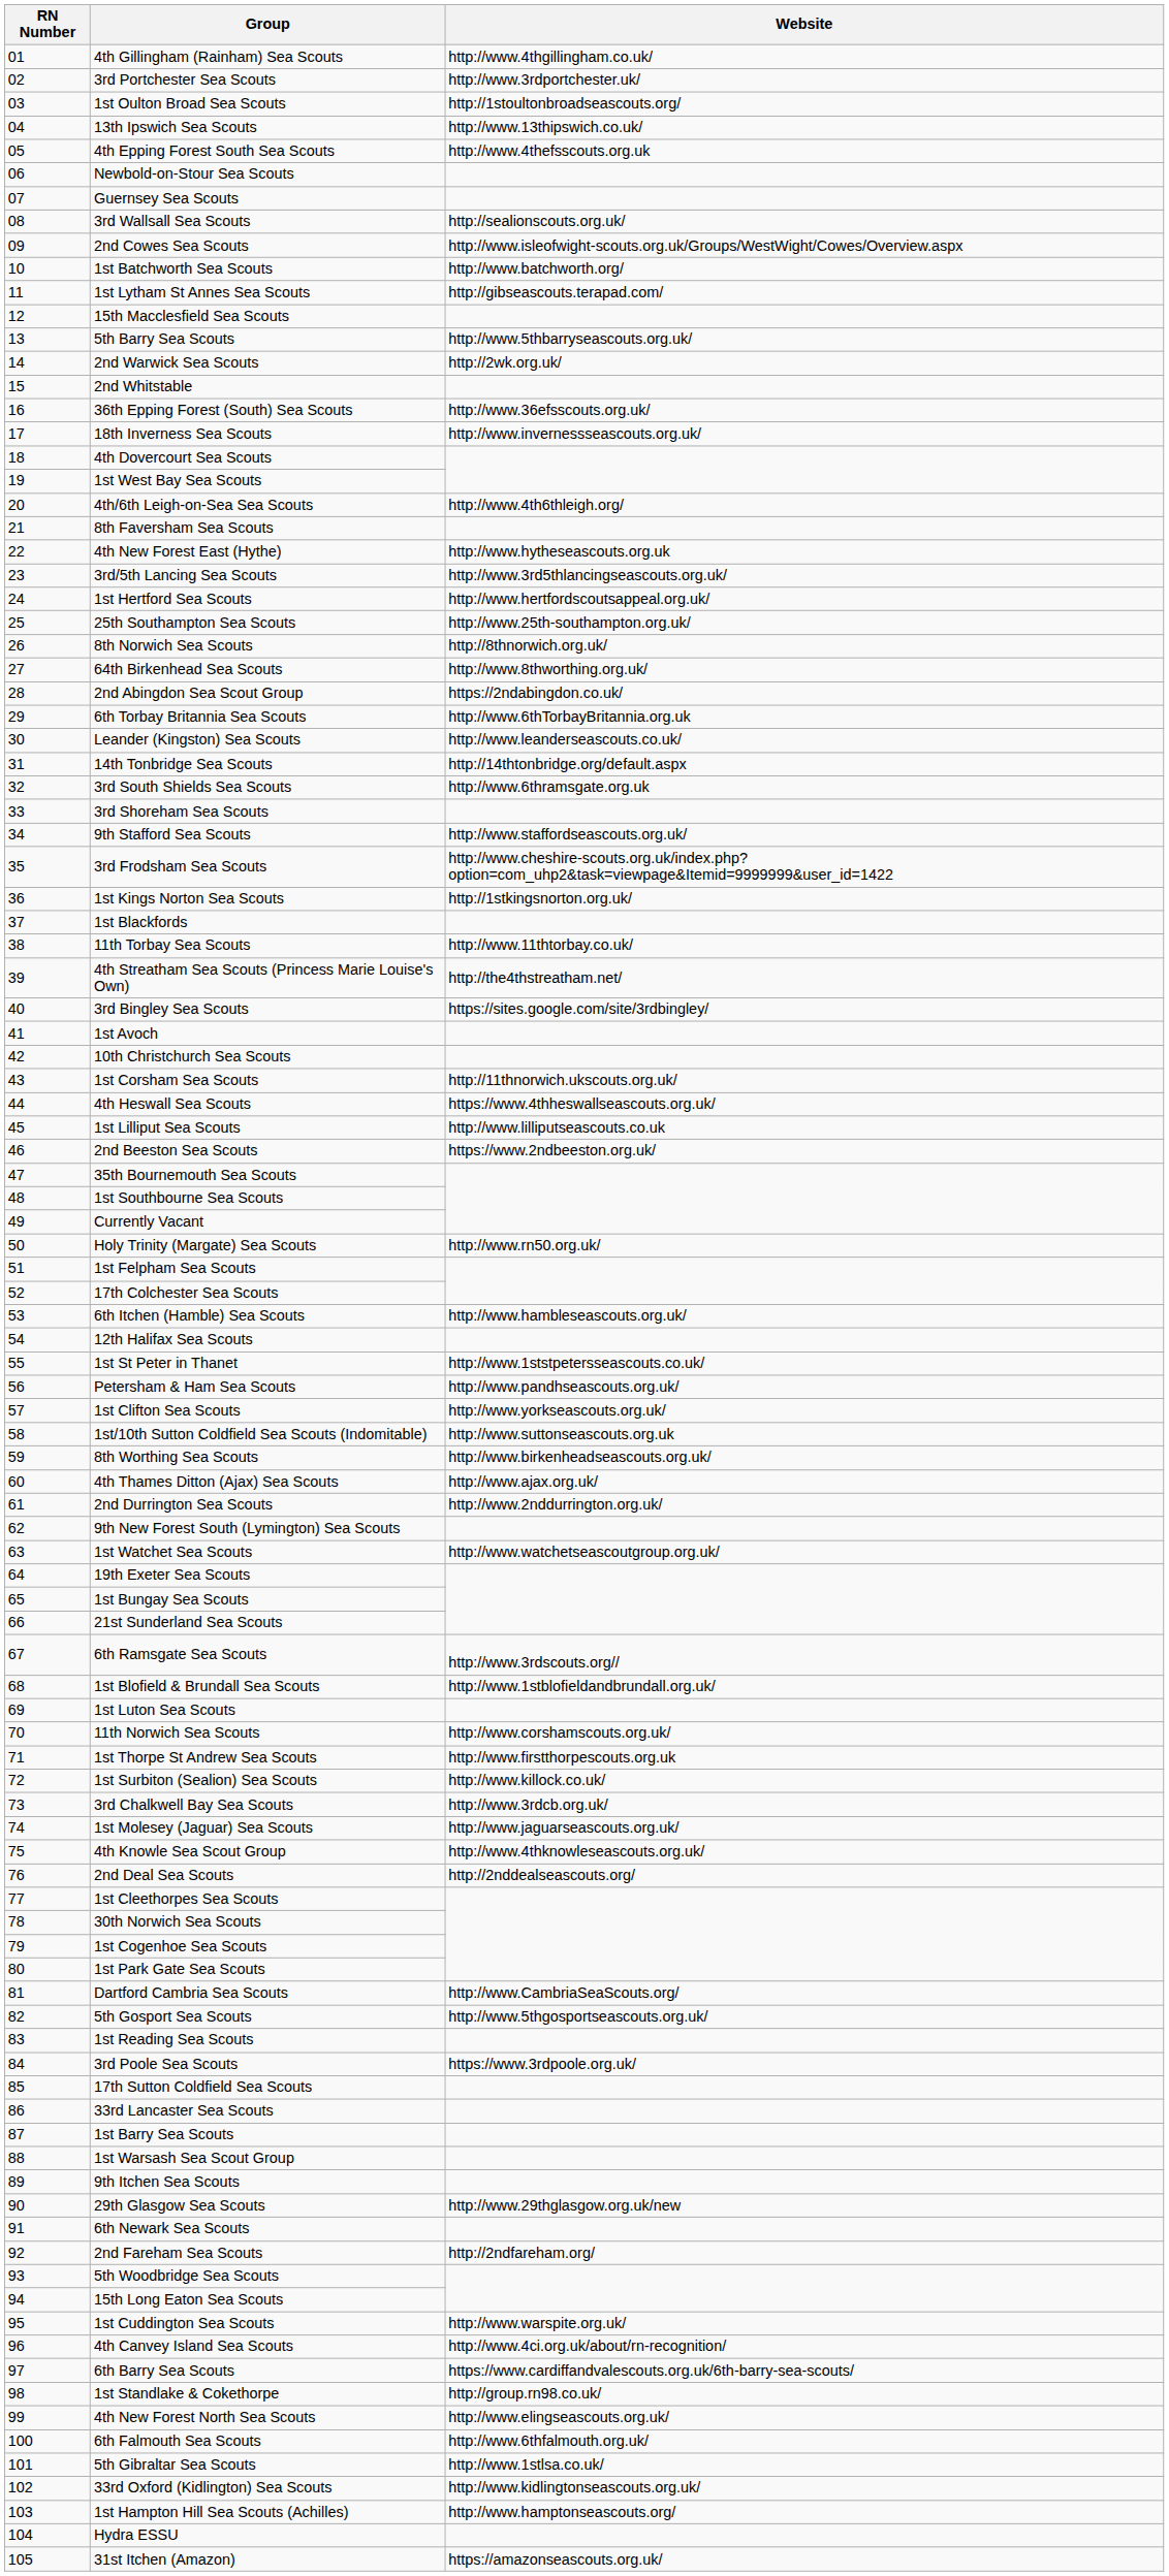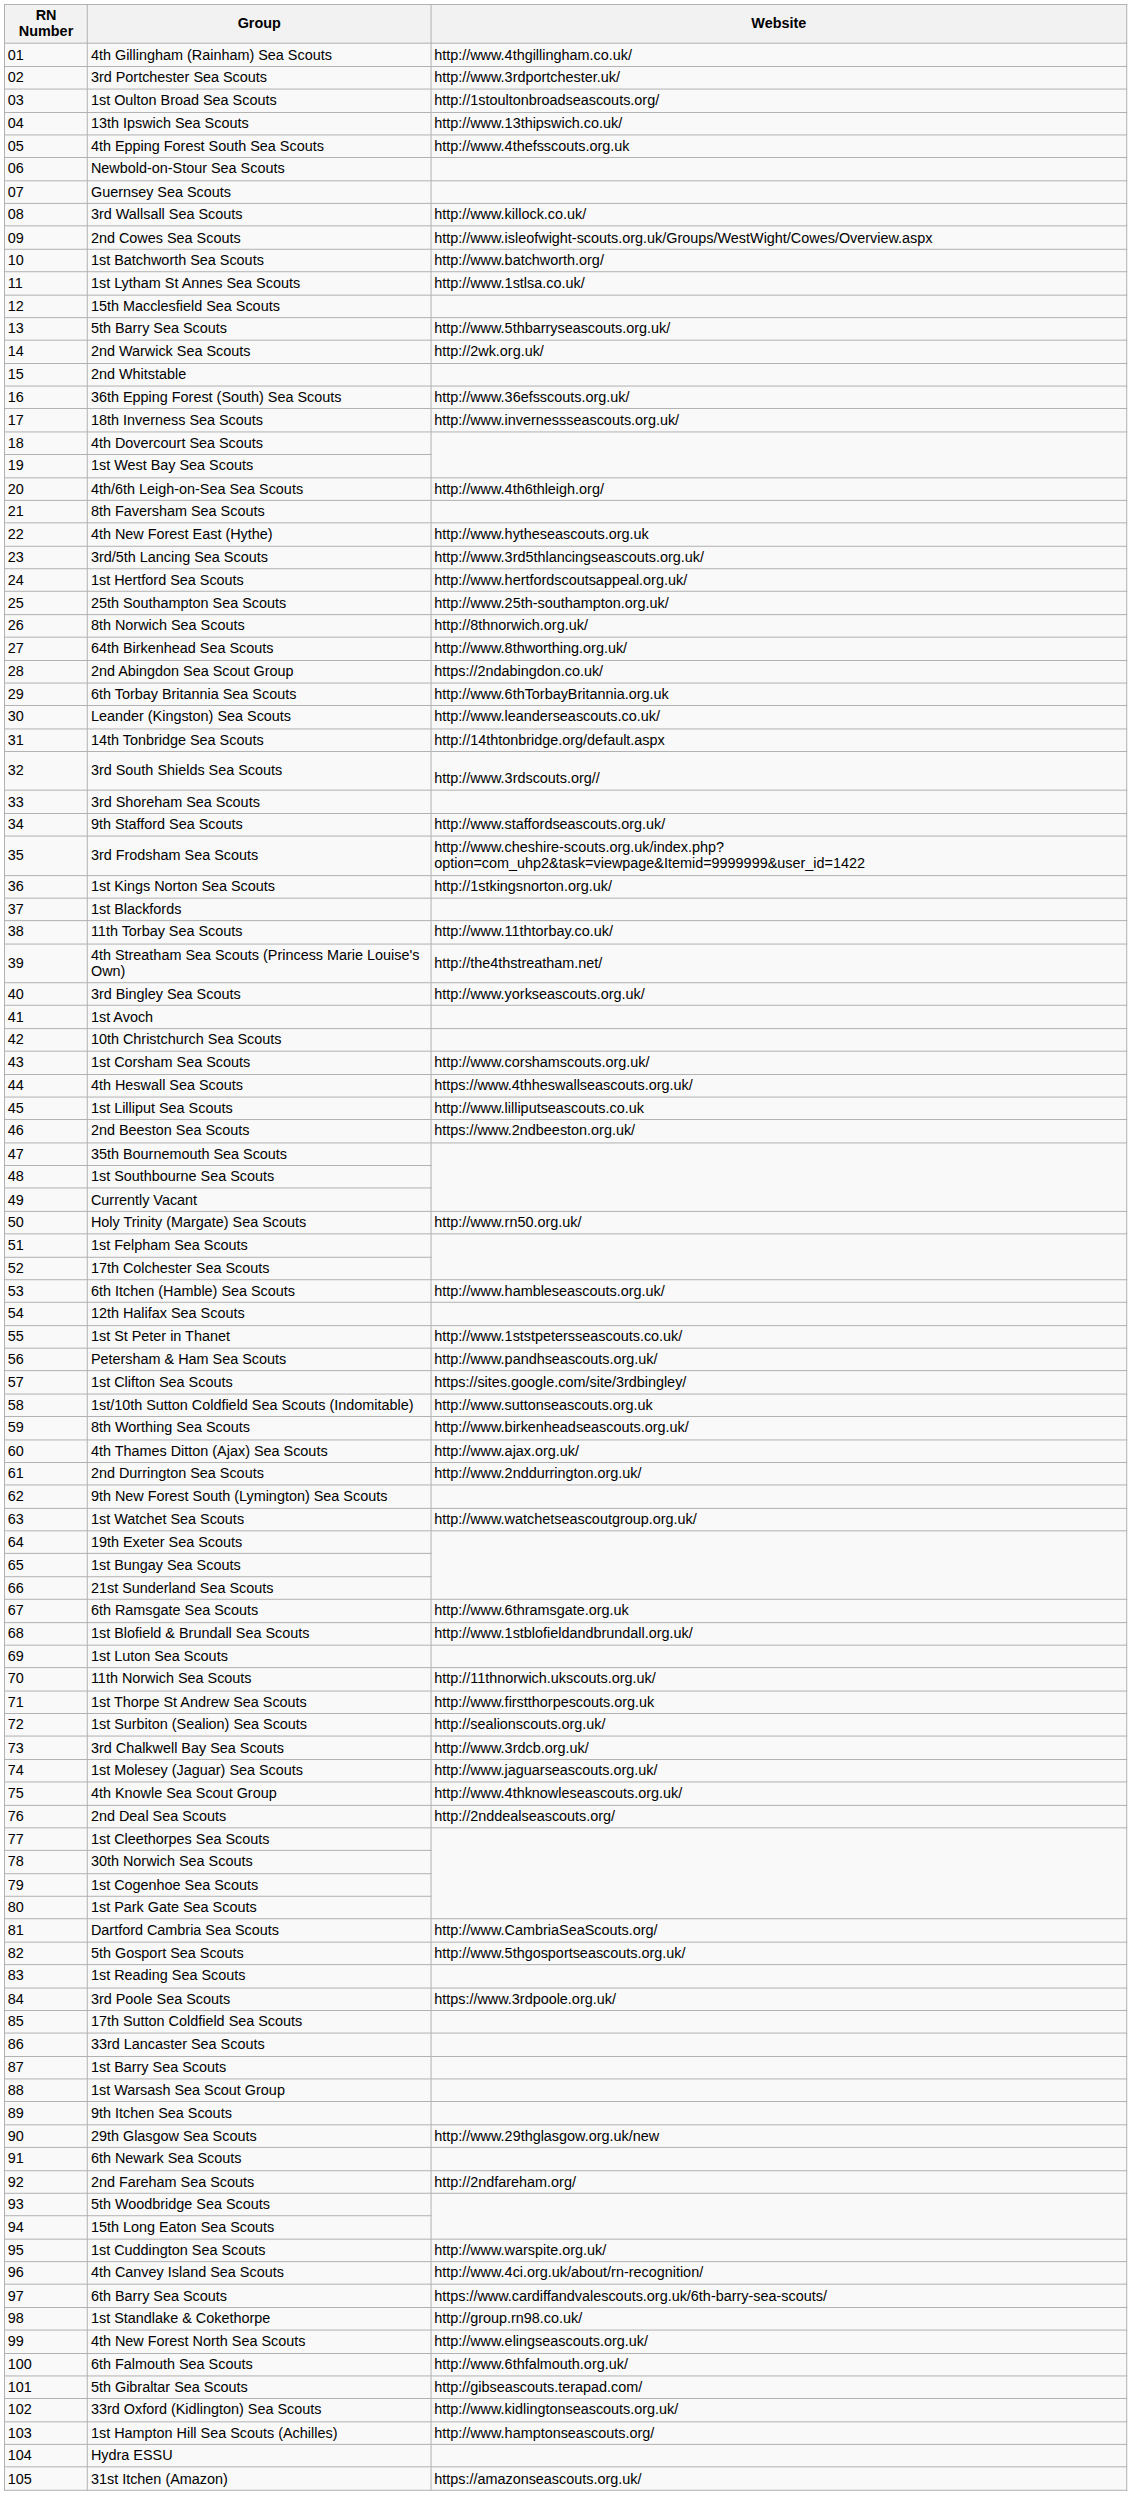3rd Wallsall Sea Scouts | Website: http://sealionscouts.org.uk/ -> http://www.killock.co.uk/
1st Lytham St Annes Sea Scouts | Website: http://gibseascouts.terapad.com/ -> http://www.1stlsa.co.uk/
3rd South Shields Sea Scouts | Website: http://www.6thramsgate.org.uk -> http://www.3rdscouts.org//
3rd Bingley Sea Scouts | Website: https://sites.google.com/site/3rdbingley/ -> http://www.yorkseascouts.org.uk/
1st Corsham Sea Scouts | Website: http://11thnorwich.ukscouts.org.uk/ -> http://www.corshamscouts.org.uk/
1st Clifton Sea Scouts | Website: http://www.yorkseascouts.org.uk/ -> https://sites.google.com/site/3rdbingley/
6th Ramsgate Sea Scouts | Website: http://www.3rdscouts.org// -> http://www.6thramsgate.org.uk
11th Norwich Sea Scouts | Website: http://www.corshamscouts.org.uk/ -> http://11thnorwich.ukscouts.org.uk/
1st Surbiton (Sealion) Sea Scouts | Website: http://www.killock.co.uk/ -> http://sealionscouts.org.uk/
5th Gibraltar Sea Scouts | Website: http://www.1stlsa.co.uk/ -> http://gibseascouts.terapad.com/
